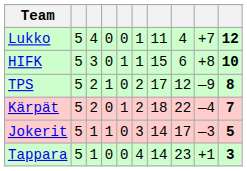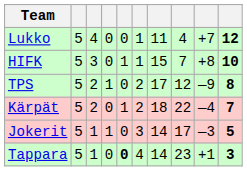HIFK | column 8: 6 -> 7
Tappara | column 5: normal -> bold
